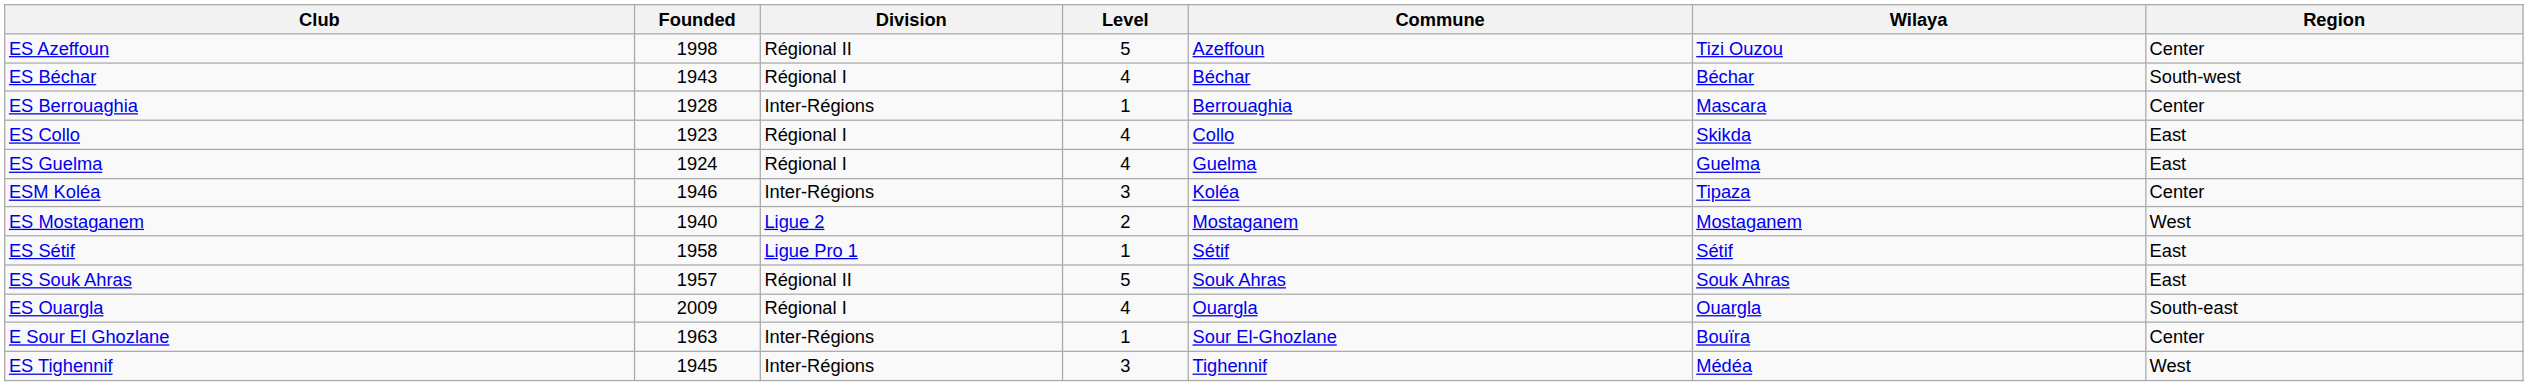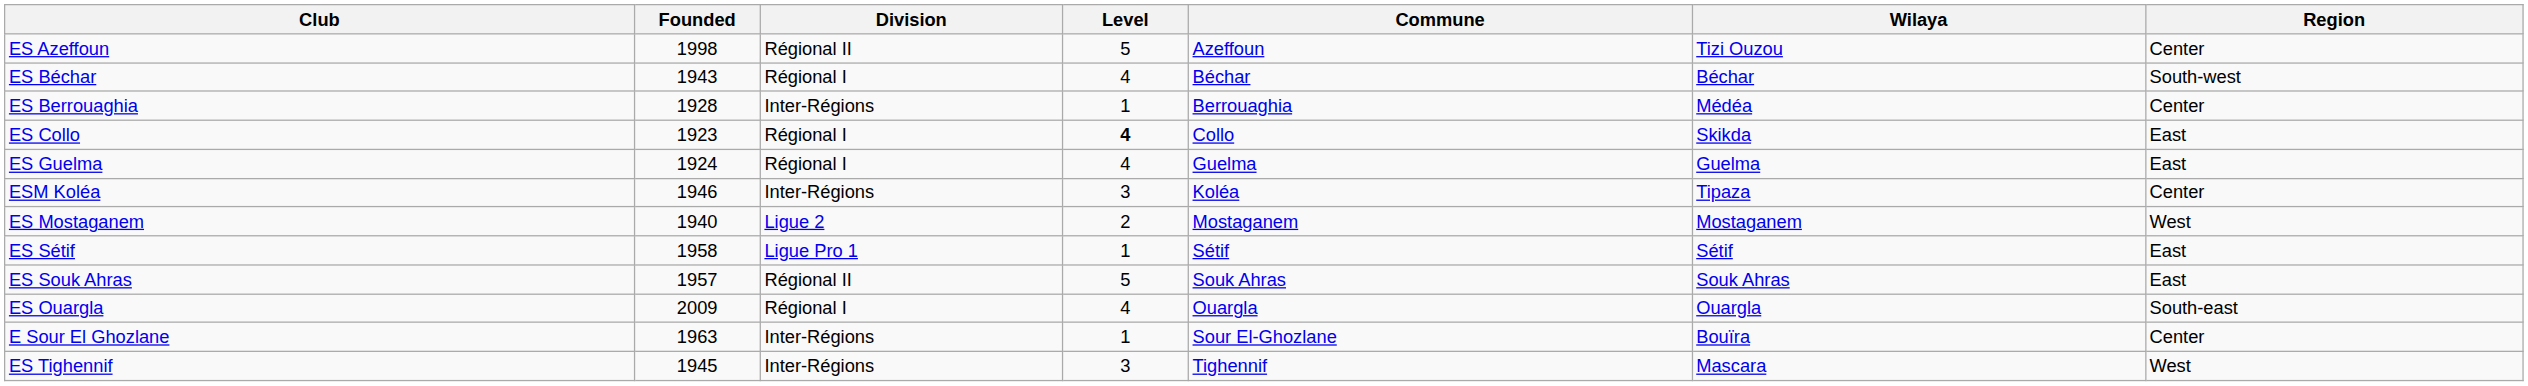ES Berrouaghia | Wilaya: Mascara -> Médéa
ES Collo | Level: normal -> bold
ES Tighennif | Wilaya: Médéa -> Mascara
